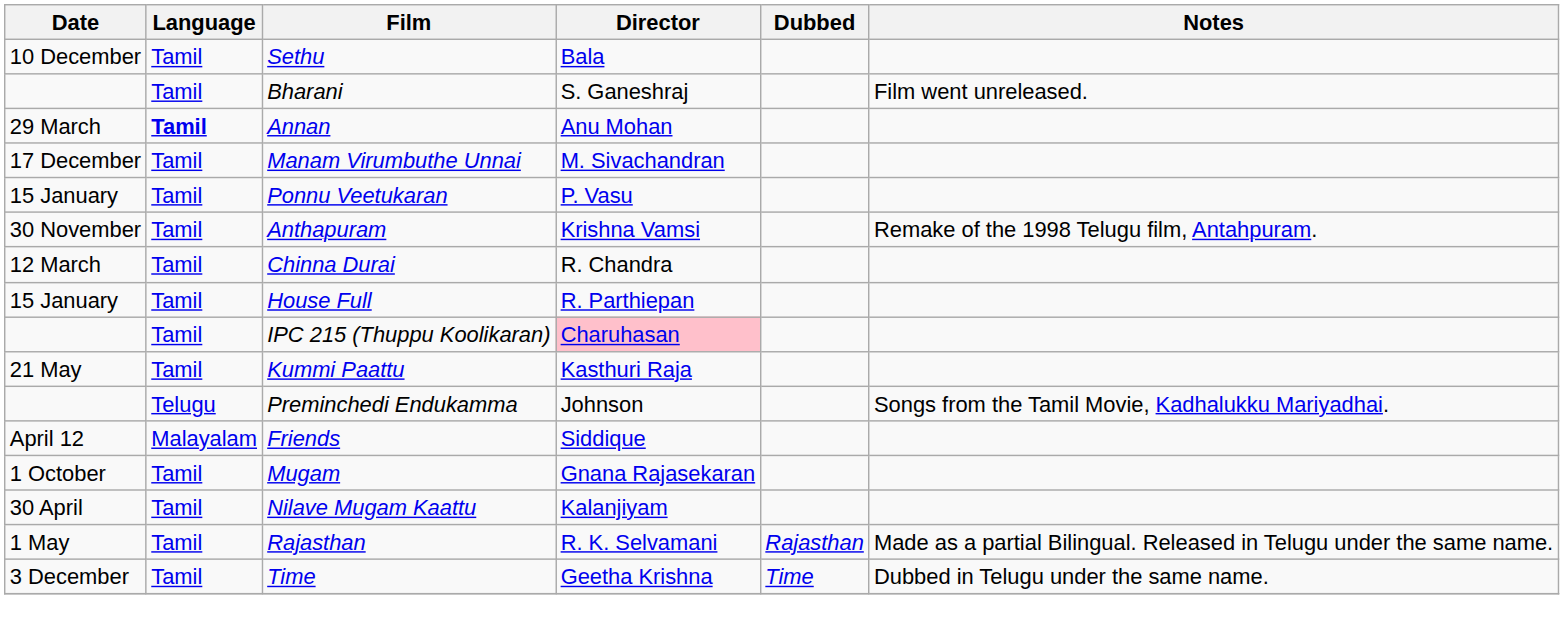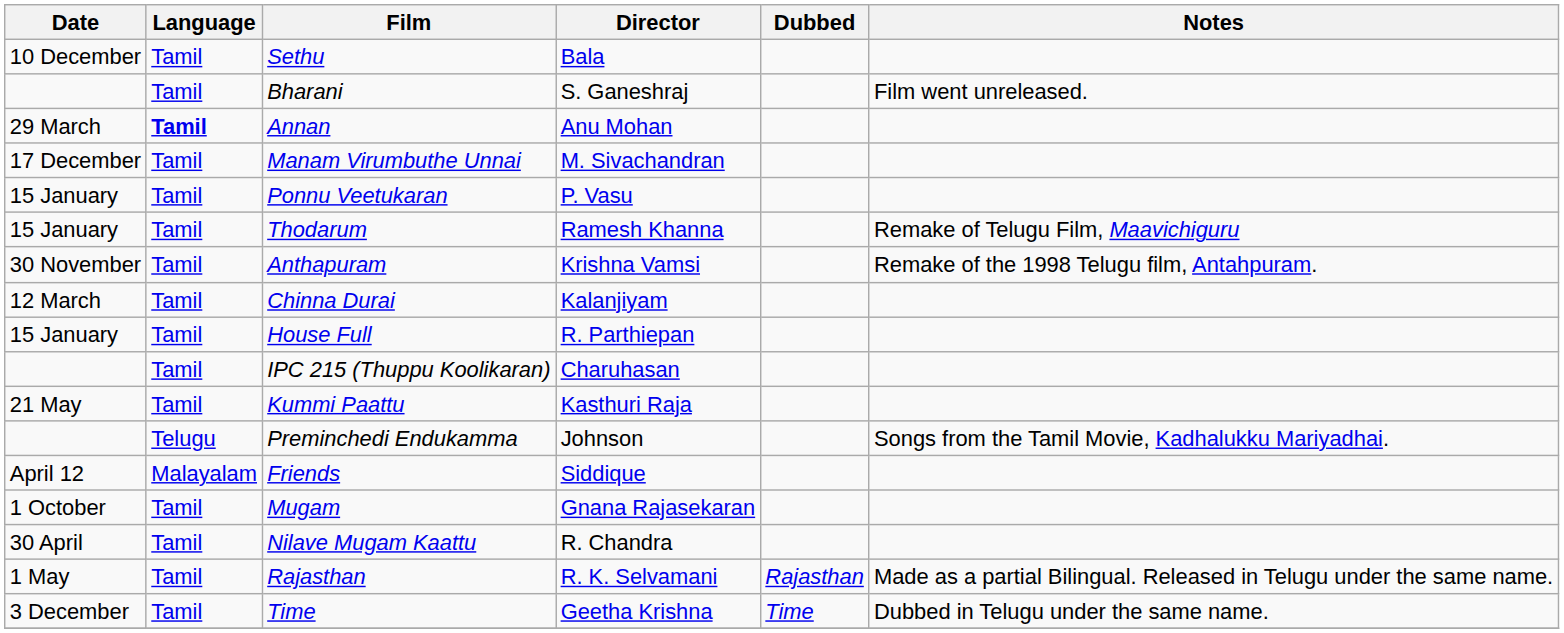+ row: 15 January | Tamil | Thodarum | Ramesh Khanna | Remake of Telugu Film, Maavichiguru
Chinna Durai | Director: R. Chandra -> Kalanjiyam
IPC 215 (Thuppu Koolikaran) | Director: pink background -> no background
Nilave Mugam Kaattu | Director: Kalanjiyam -> R. Chandra
